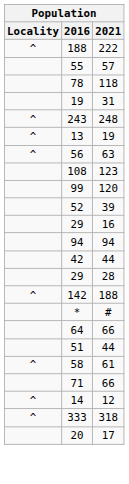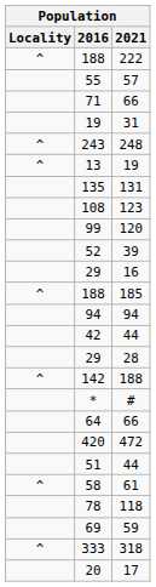rows swapped: 78 <-> 71
+ row: 135 | 131
- row: ^ | 56 | 63
+ row: ^ | 188 | 185
+ row: 420 | 472
+ row: 69 | 59
- row: ^ | 14 | 12
